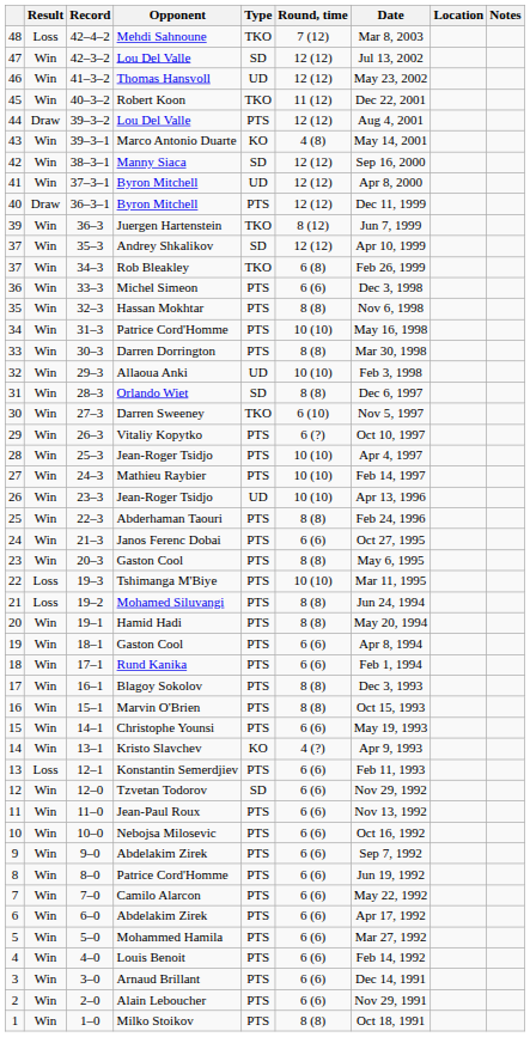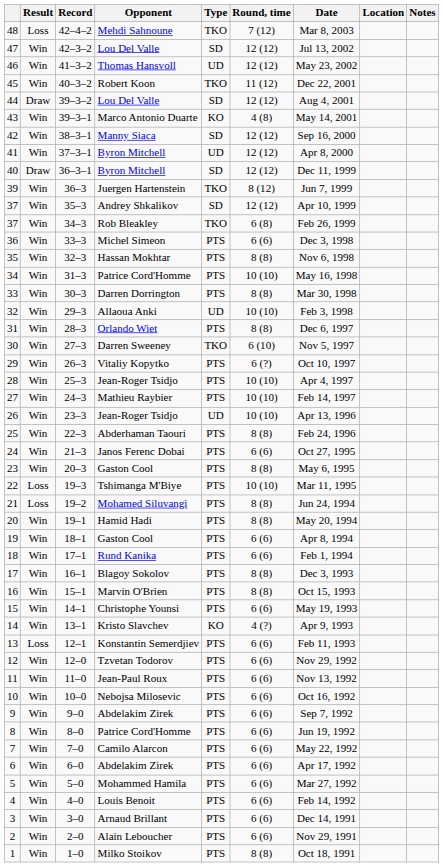39–3–2 | Type: PTS -> SD
36–3–1 | Type: PTS -> SD
28–3 | Type: SD -> PTS
12–0 | Type: SD -> PTS
